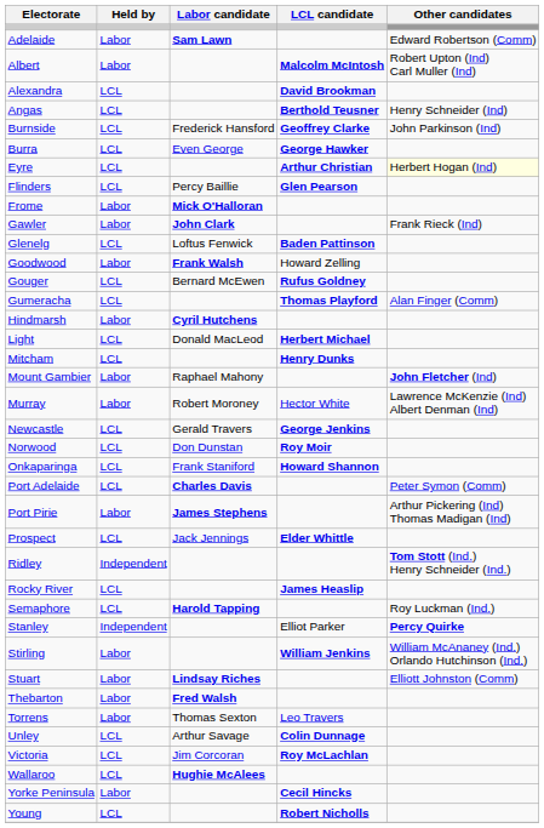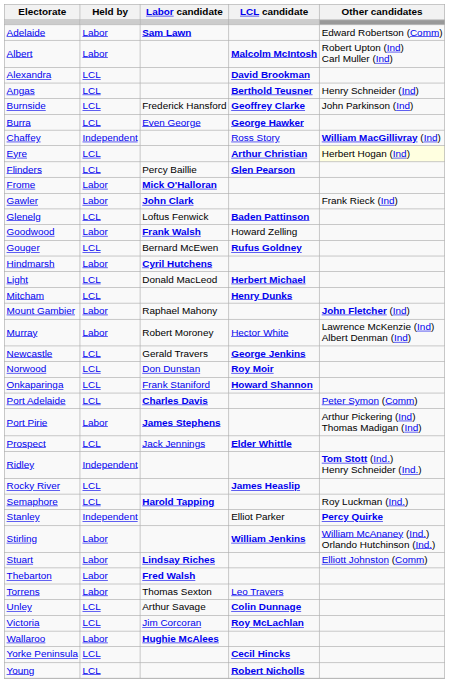+ row: Chaffey | Independent | Ross Story | William MacGillivray (Ind)
- row: Gumeracha | LCL | Thomas Playford | Alan Finger (Comm)
Wallaroo | Held by: LCL -> Labor
Yorke Peninsula | Held by: Labor -> LCL
